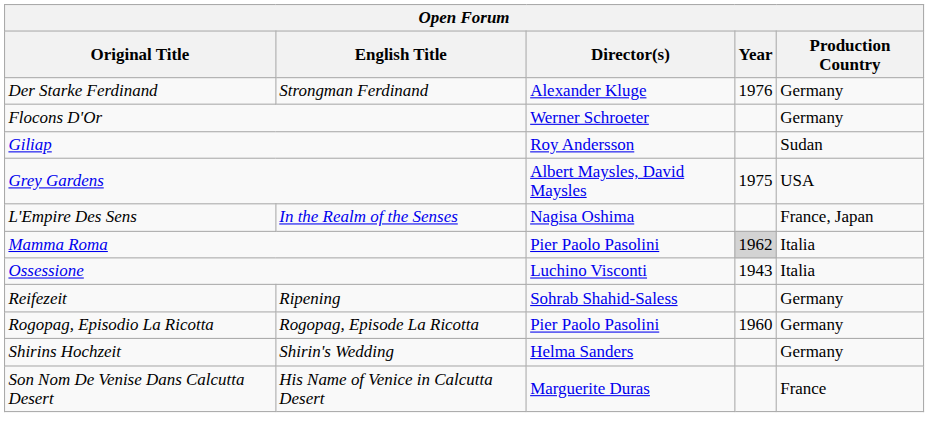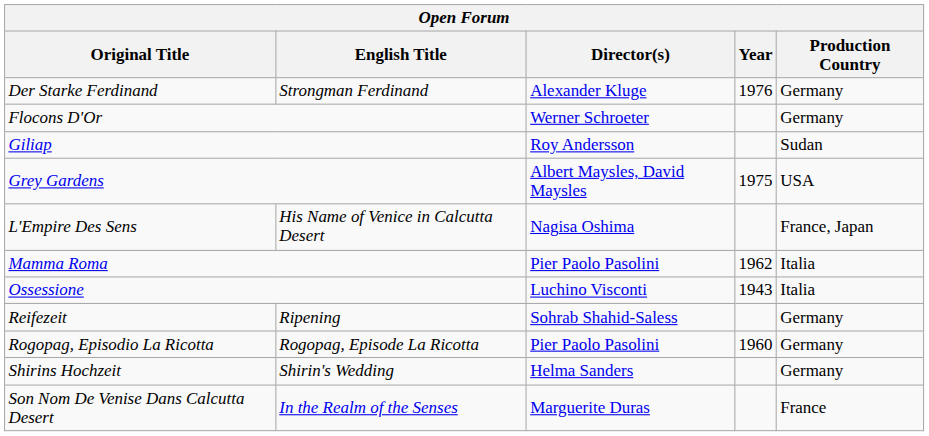L'Empire Des Sens | English Title: In the Realm of the Senses -> His Name of Venice in Calcutta Desert
Mamma Roma | Year: lightgrey background -> no background
Son Nom De Venise Dans Calcutta Desert | English Title: His Name of Venice in Calcutta Desert -> In the Realm of the Senses
